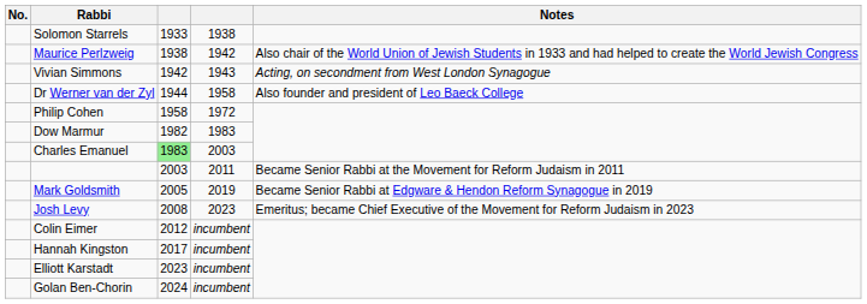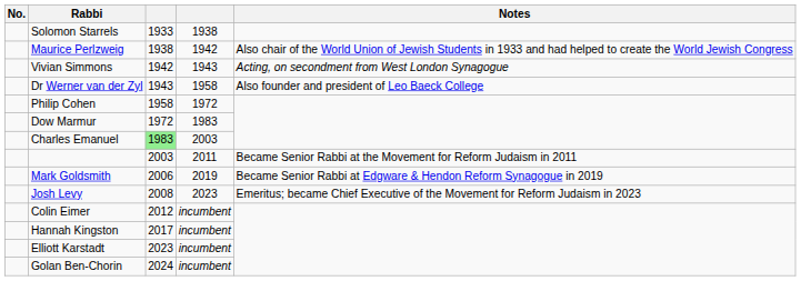Dr Werner van der Zyl | column 3: 1944 -> 1943
Dow Marmur | column 3: 1982 -> 1972
Mark Goldsmith | column 3: 2005 -> 2006
